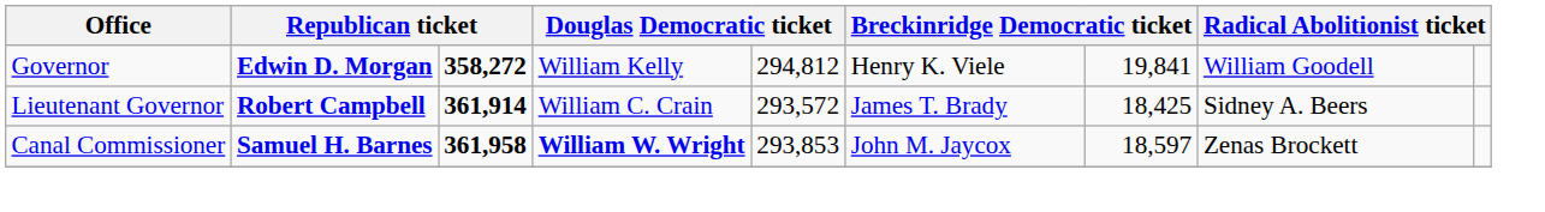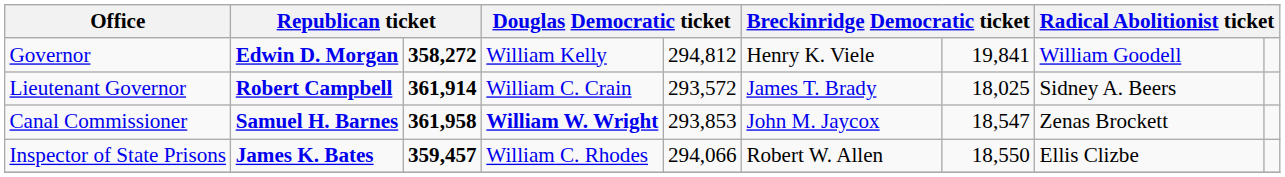Lieutenant Governor | column 7: 18,425 -> 18,025
Canal Commissioner | column 7: 18,597 -> 18,547
+ row: Inspector of State Prisons | James K. Bates | 359,457 | William C. Rhodes | 294,066 | Robert W. Allen | 18,550 | Ellis Clizbe
